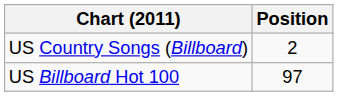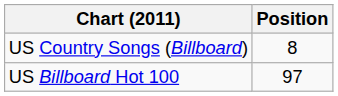US Country Songs (Billboard) | Position: 2 -> 8
